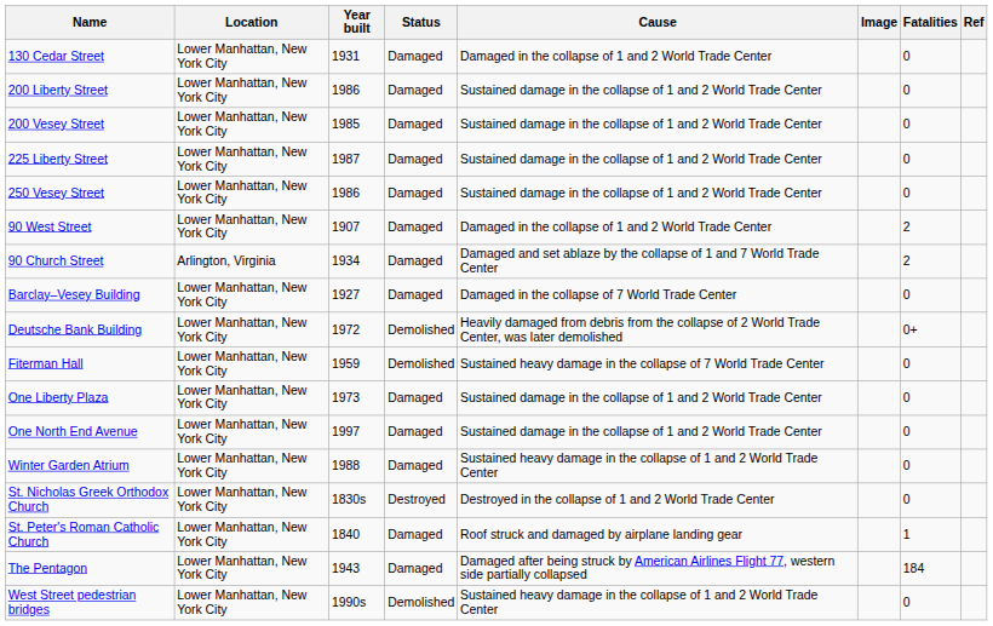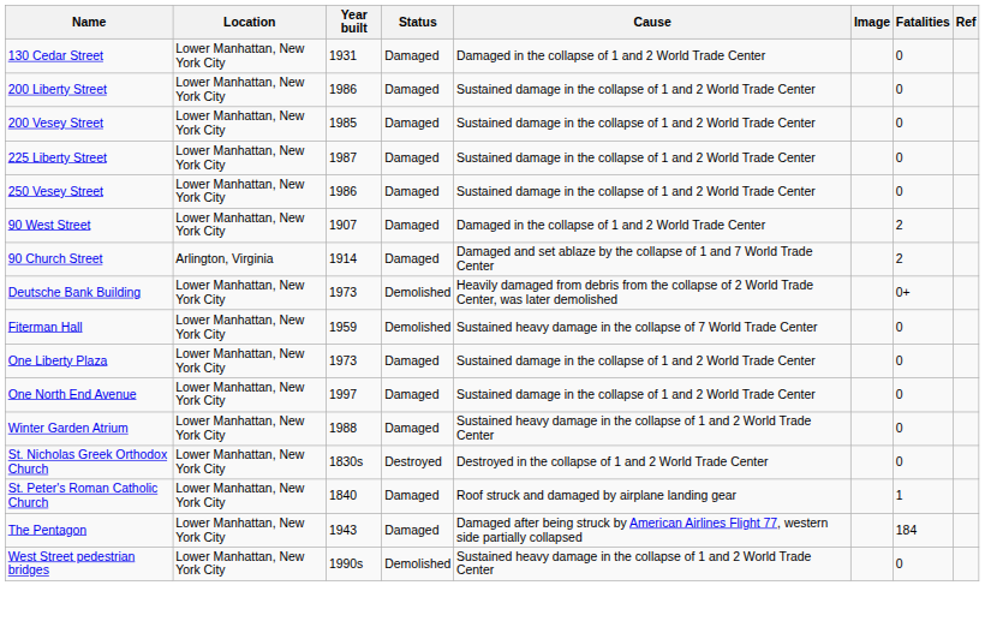90 Church Street | Year built: 1934 -> 1914
- row: Barclay–Vesey Building | Lower Manhattan, New York City | 1927 | Damaged | Damaged in the collapse of 7 World Trade Center | 0
Deutsche Bank Building | Year built: 1972 -> 1973
